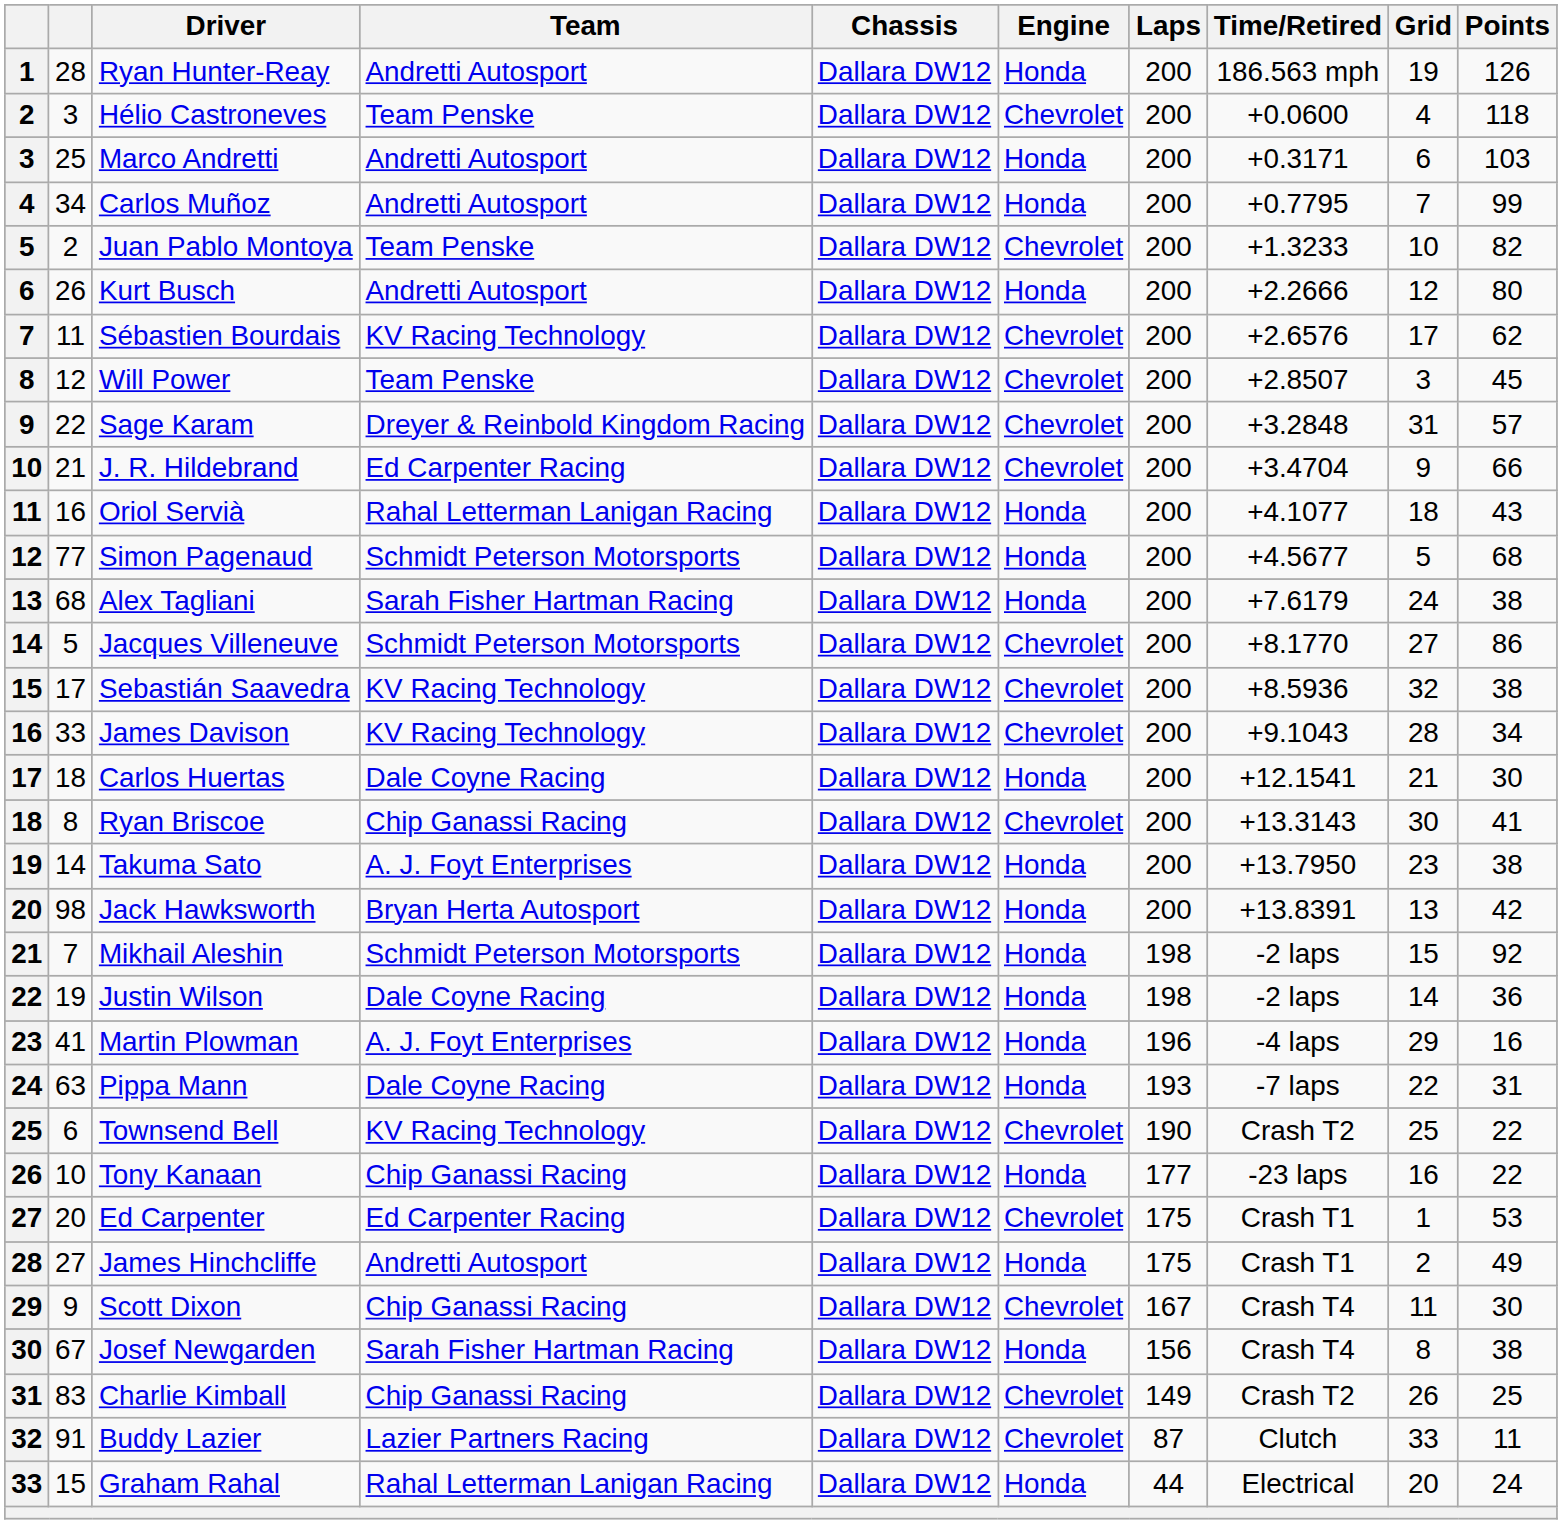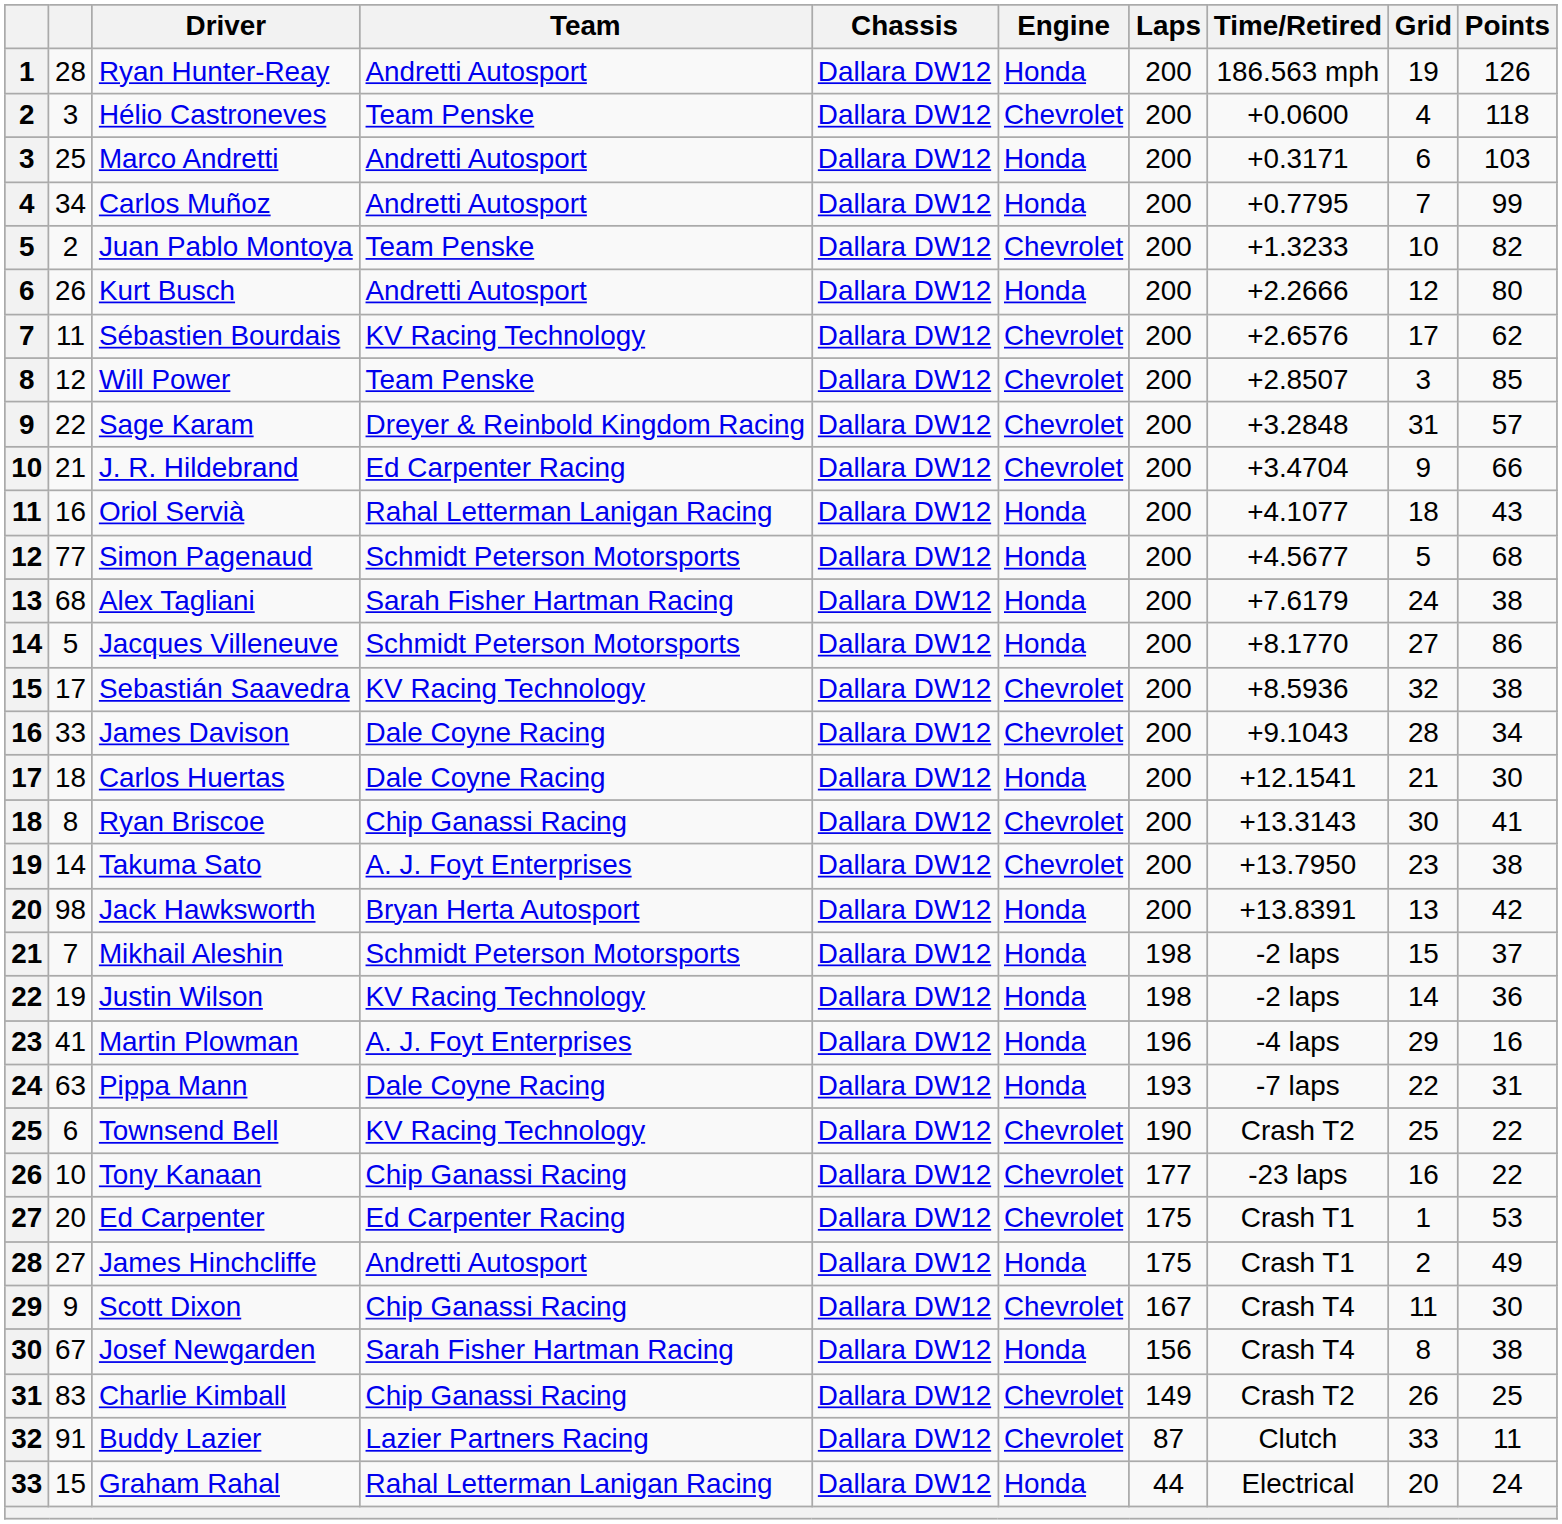Will Power | Points: 45 -> 85
Jacques Villeneuve | Engine: Chevrolet -> Honda
James Davison | Team: KV Racing Technology -> Dale Coyne Racing
Takuma Sato | Engine: Honda -> Chevrolet
Mikhail Aleshin | Points: 92 -> 37
Justin Wilson | Team: Dale Coyne Racing -> KV Racing Technology
Tony Kanaan | Engine: Honda -> Chevrolet
